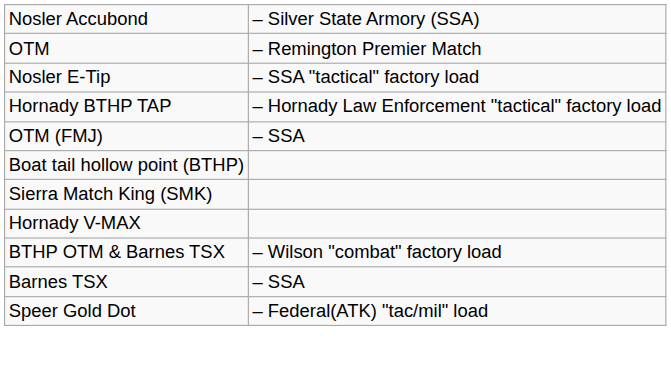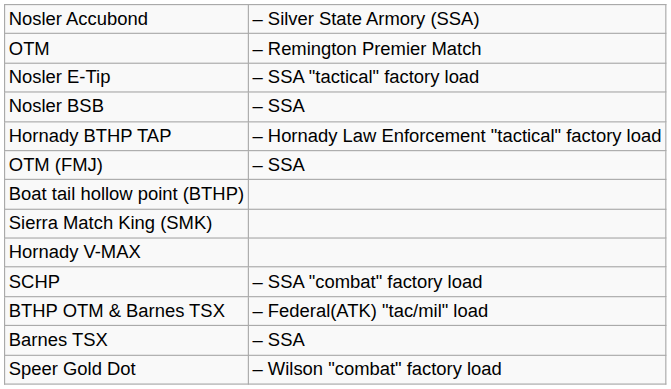+ row: Nosler BSB | – SSA
+ row: SCHP | – SSA "combat" factory load
BTHP OTM & Barnes TSX | column 2: – Wilson "combat" factory load -> – Federal(ATK) "tac/mil" load
Speer Gold Dot | column 2: – Federal(ATK) "tac/mil" load -> – Wilson "combat" factory load
